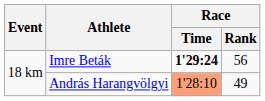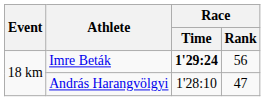András Harangvölgyi | Race / Time: lightsalmon background -> no background
András Harangvölgyi | Race / Rank: 49 -> 47
